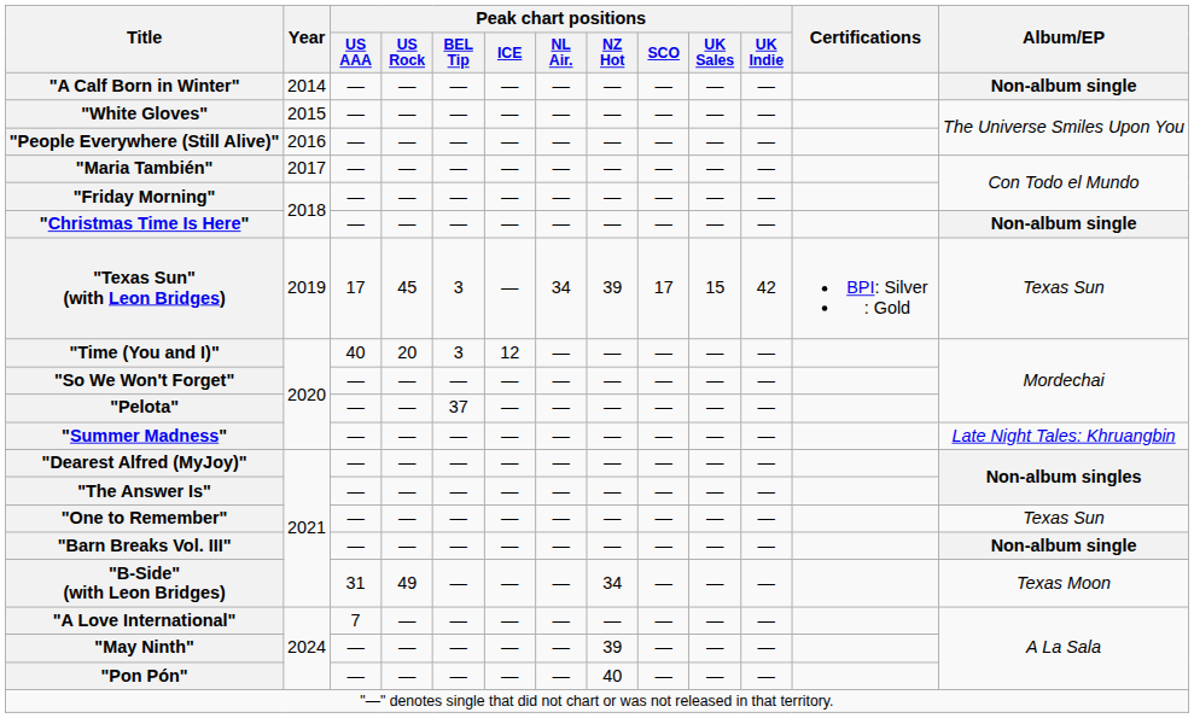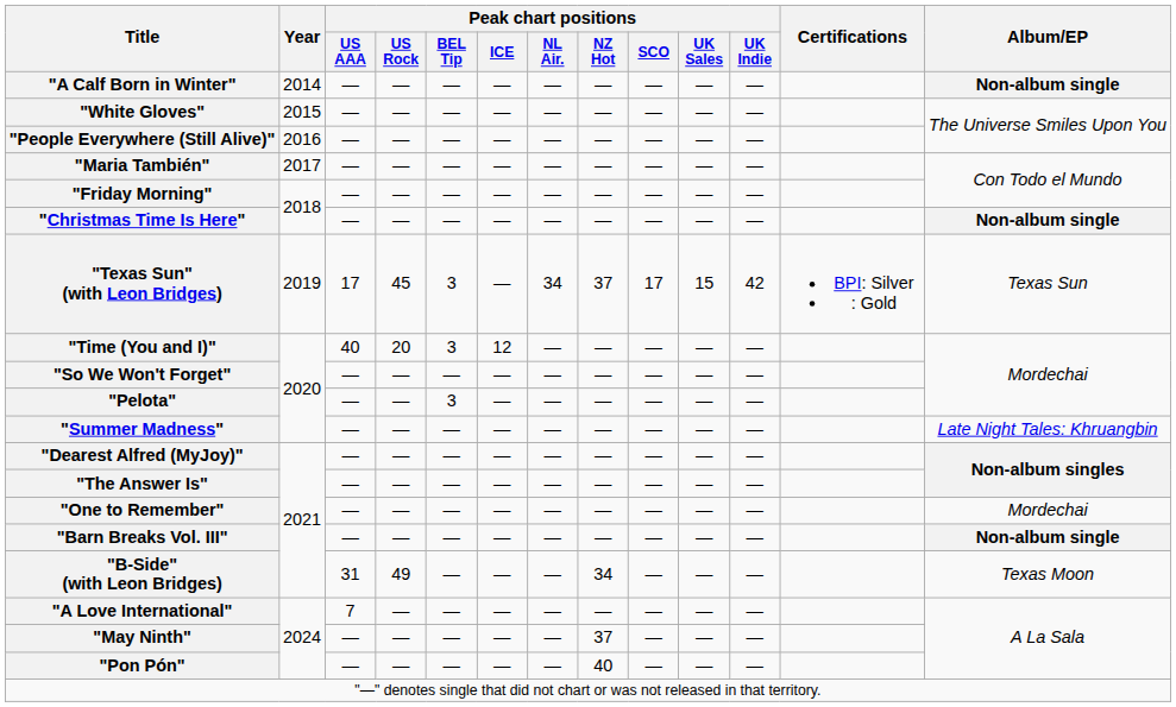"Texas Sun" (with Leon Bridges) | Peak chart positions / NZ Hot: 39 -> 37
"Pelota" | Peak chart positions / BEL Tip: 37 -> 3
"One to Remember" | Album/EP: Texas Sun -> Mordechai
"May Ninth" | Peak chart positions / NZ Hot: 39 -> 37
